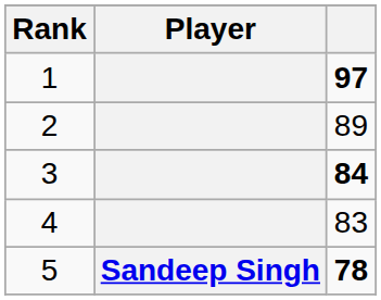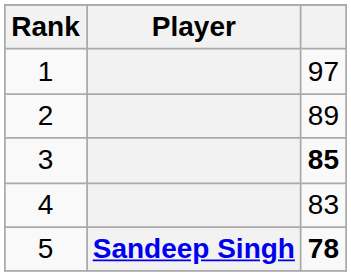1 | column 3: bold -> normal
3 | column 3: 84 -> 85
